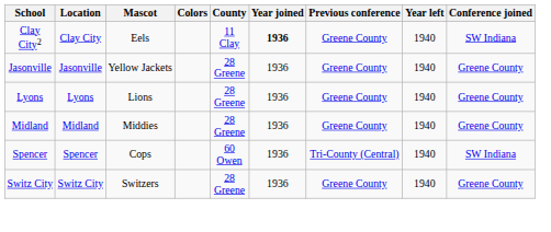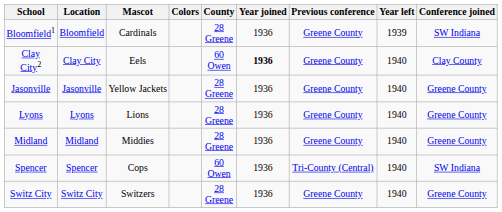+ row: Bloomfield1 | Bloomfield | Cardinals | 28 Greene | 1936 | Greene County | 1939 | SW Indiana
Clay City2 | County: 11 Clay -> 60 Owen
Clay City2 | Conference joined: SW Indiana -> Clay County
